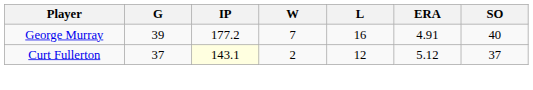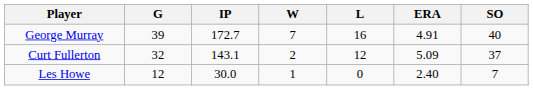George Murray | IP: 177.2 -> 172.7
Curt Fullerton | G: 37 -> 32
Curt Fullerton | IP: lightyellow background -> no background
Curt Fullerton | ERA: 5.12 -> 5.09
+ row: Les Howe | 12 | 30.0 | 1 | 0 | 2.40 | 7
